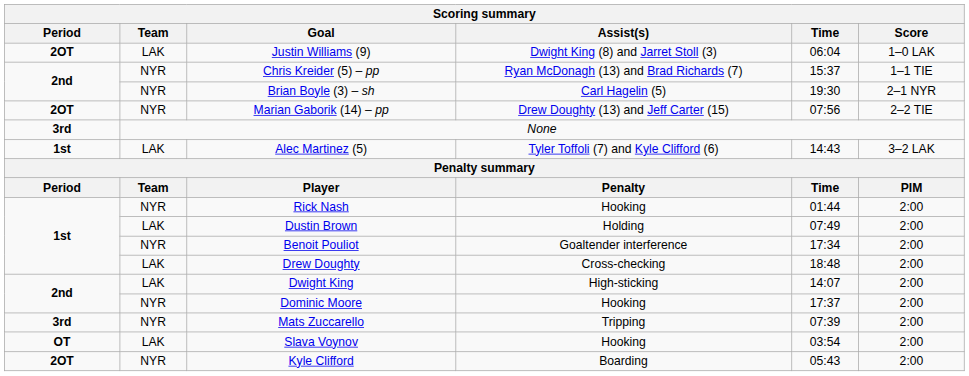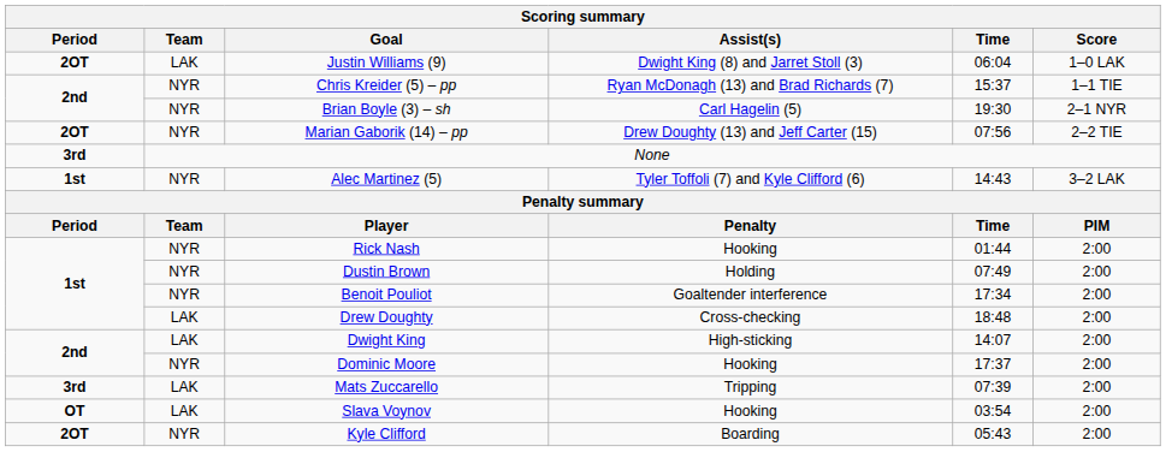Alec Martinez (5) | Team: LAK -> NYR
Dustin Brown | Team: LAK -> NYR
Mats Zuccarello | Team: NYR -> LAK
